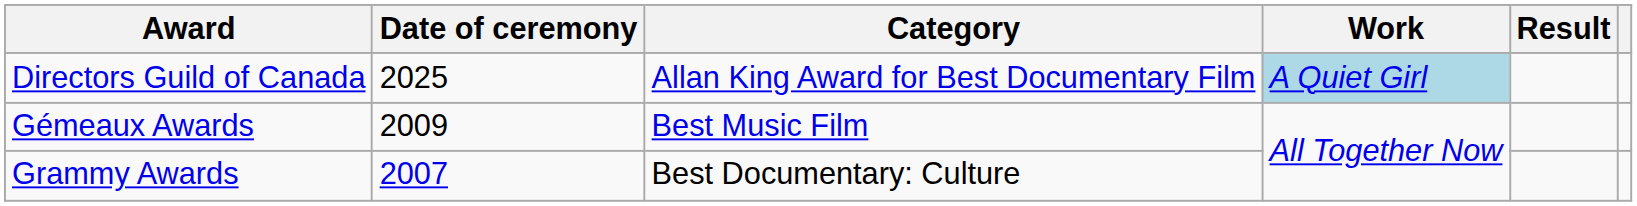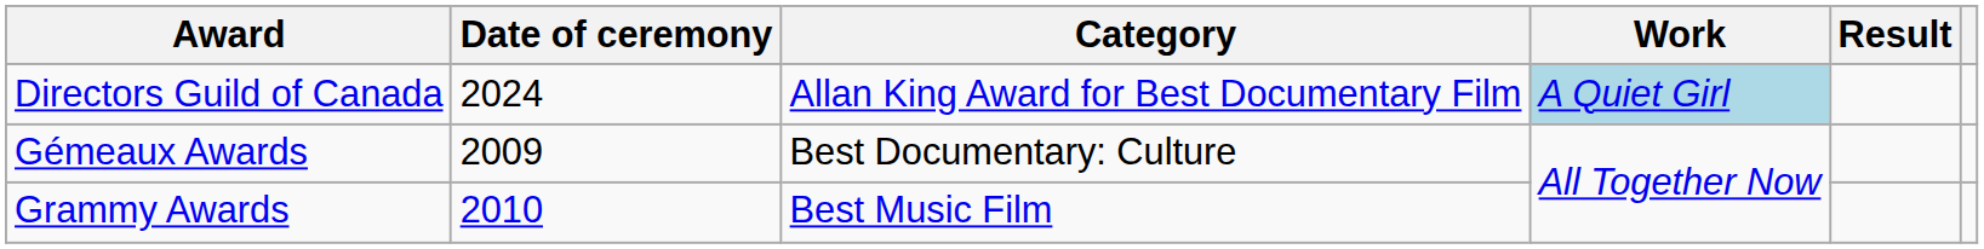Directors Guild of Canada | Date of ceremony: 2025 -> 2024
Gémeaux Awards | Category: Best Music Film -> Best Documentary: Culture
Grammy Awards | Date of ceremony: 2007 -> 2010
Grammy Awards | Category: Best Documentary: Culture -> Best Music Film
